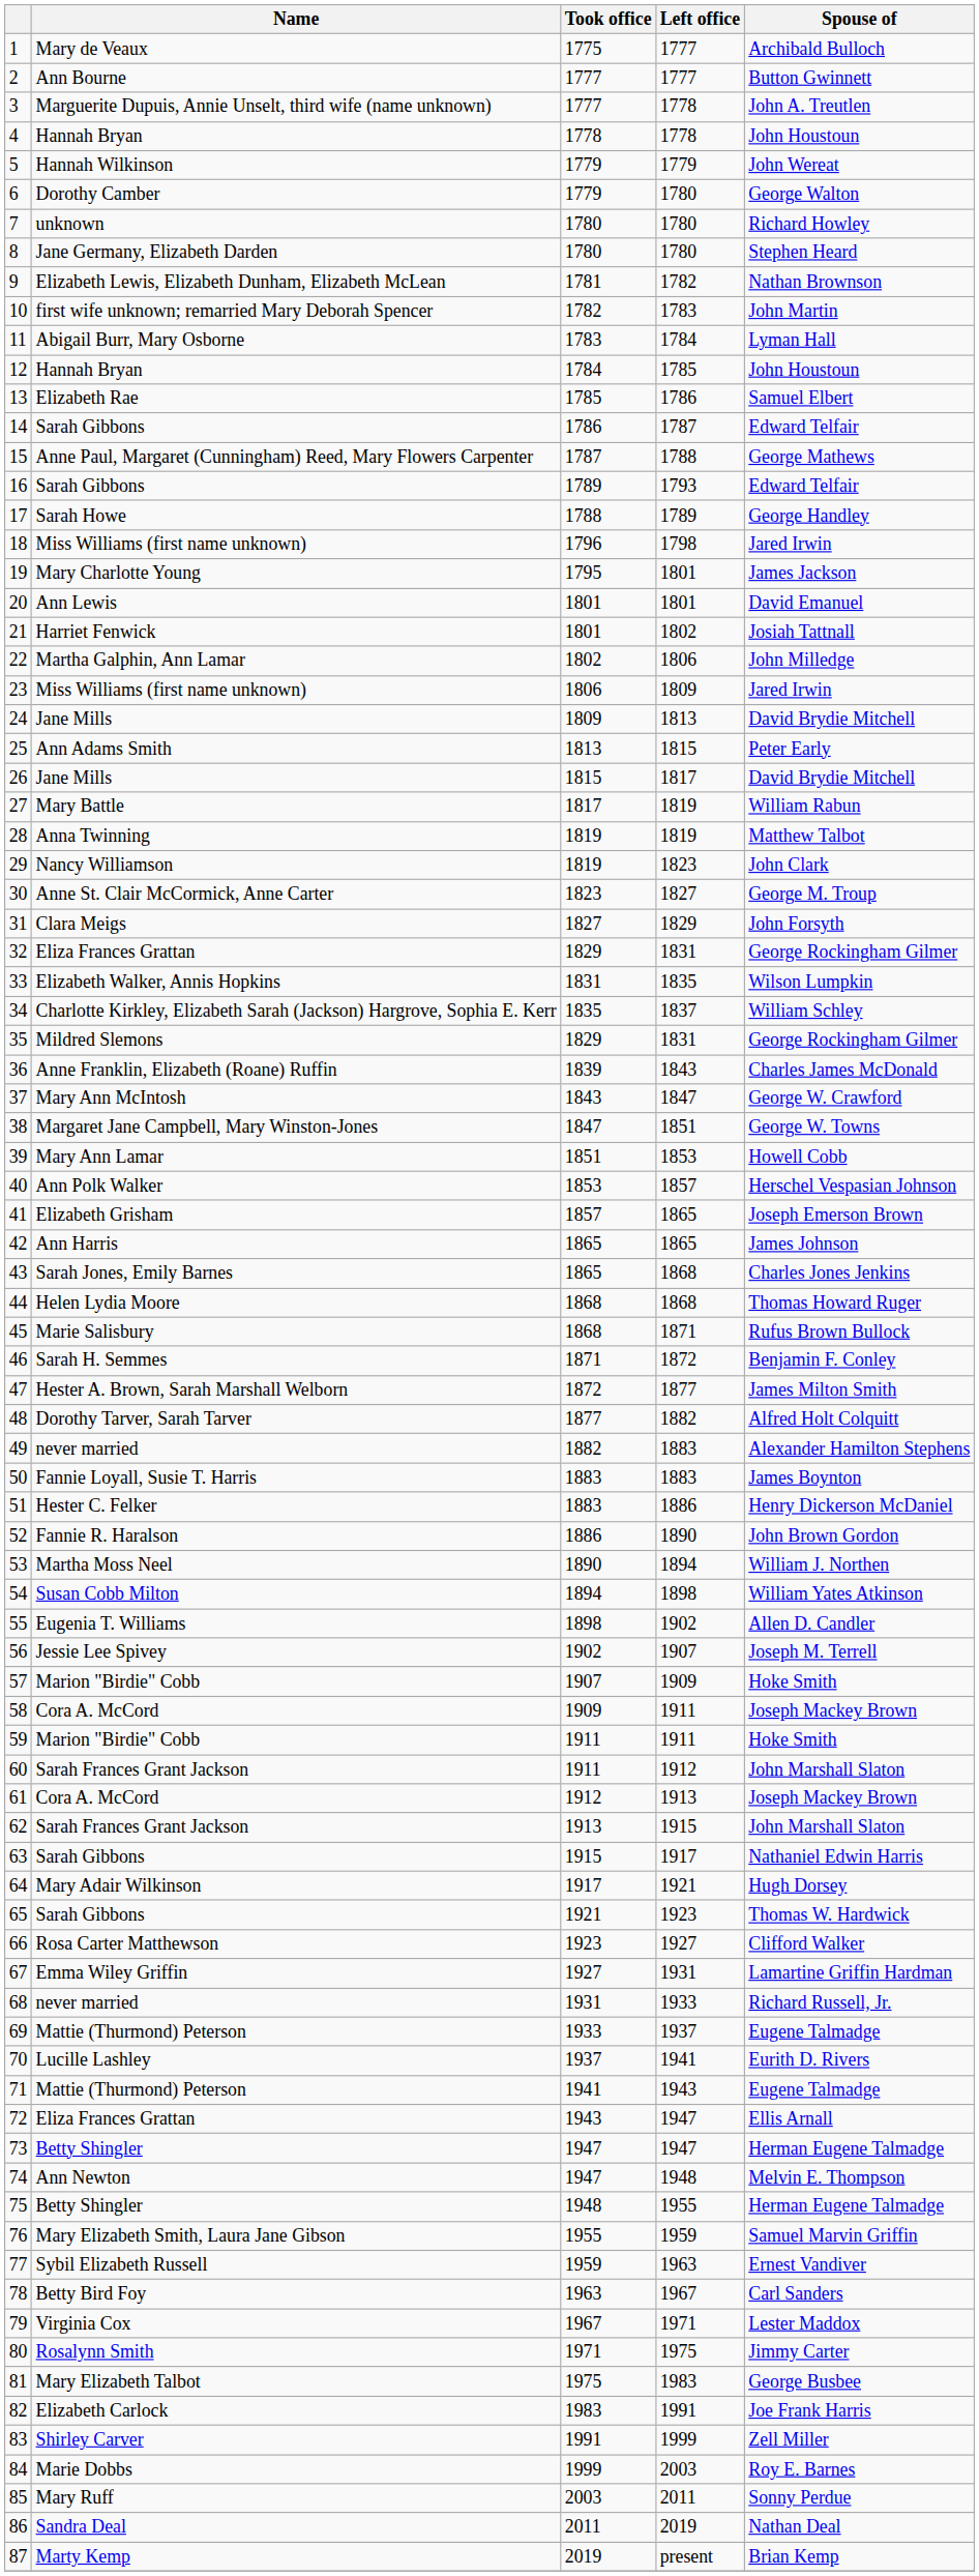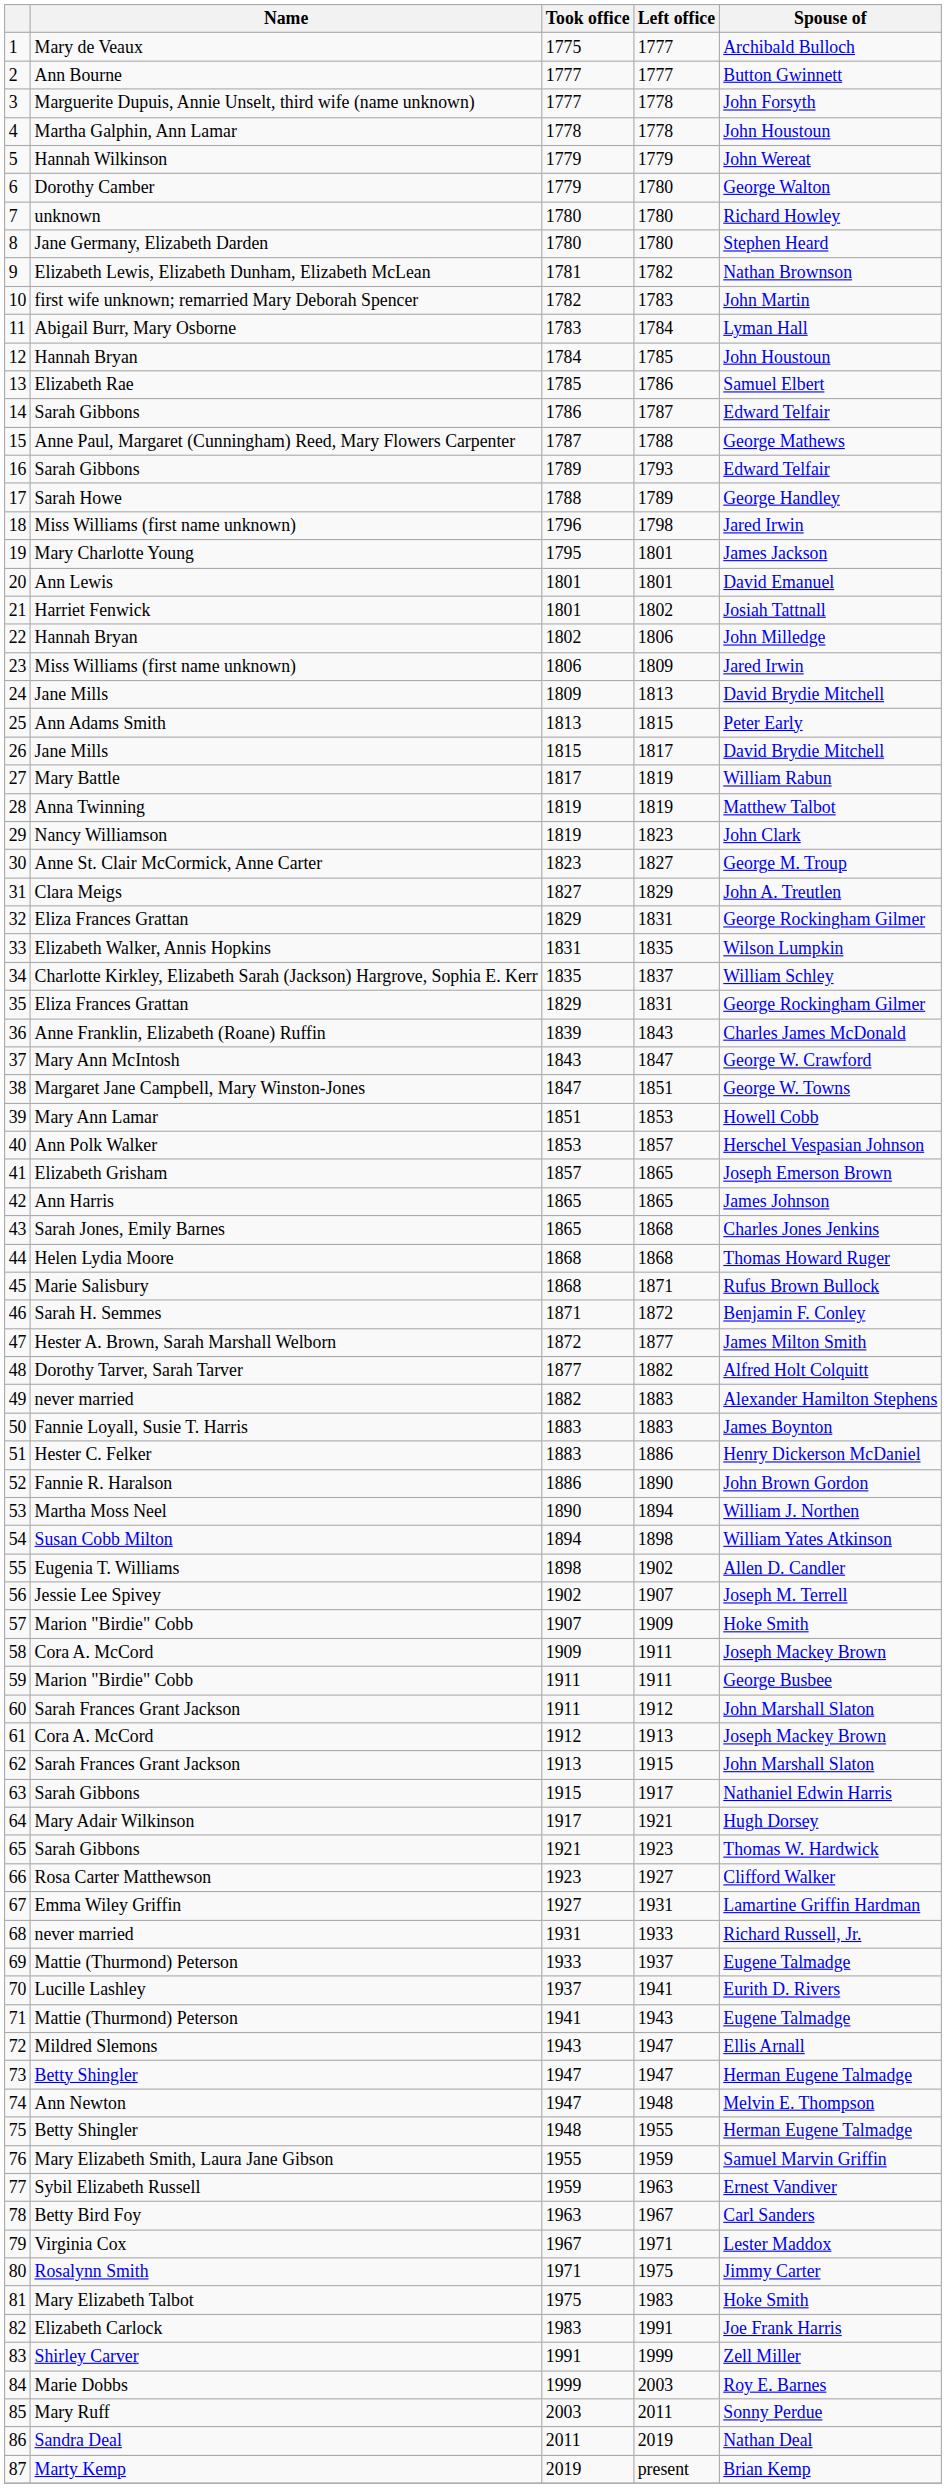3 | Spouse of: John A. Treutlen -> John Forsyth
4 | Name: Hannah Bryan -> Martha Galphin, Ann Lamar
22 | Name: Martha Galphin, Ann Lamar -> Hannah Bryan
31 | Spouse of: John Forsyth -> John A. Treutlen
35 | Name: Mildred Slemons -> Eliza Frances Grattan
59 | Spouse of: Hoke Smith -> George Busbee
72 | Name: Eliza Frances Grattan -> Mildred Slemons
81 | Spouse of: George Busbee -> Hoke Smith
